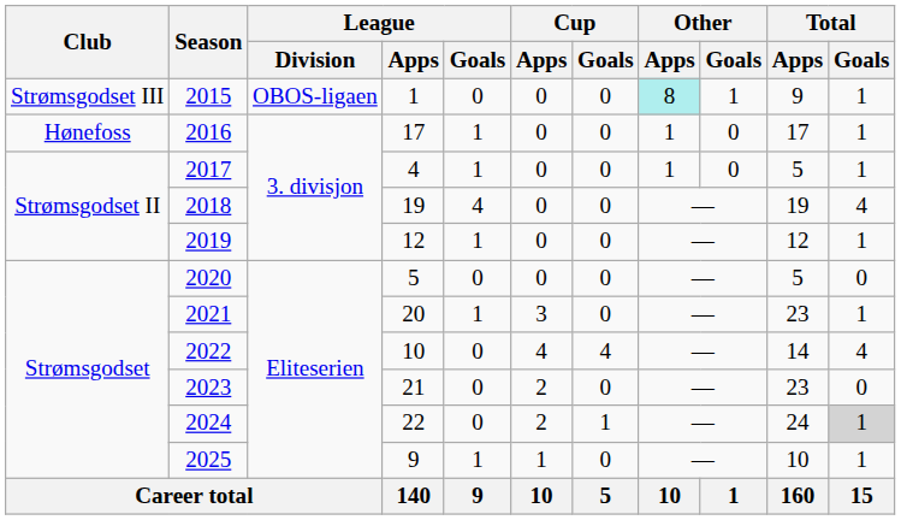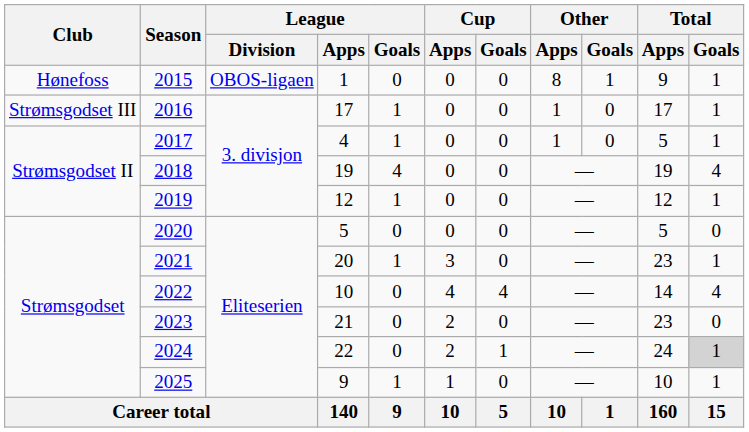2015 | Club: Strømsgodset III -> Hønefoss
2015 | Other / Apps: paleturquoise background -> no background
2016 | Club: Hønefoss -> Strømsgodset III
